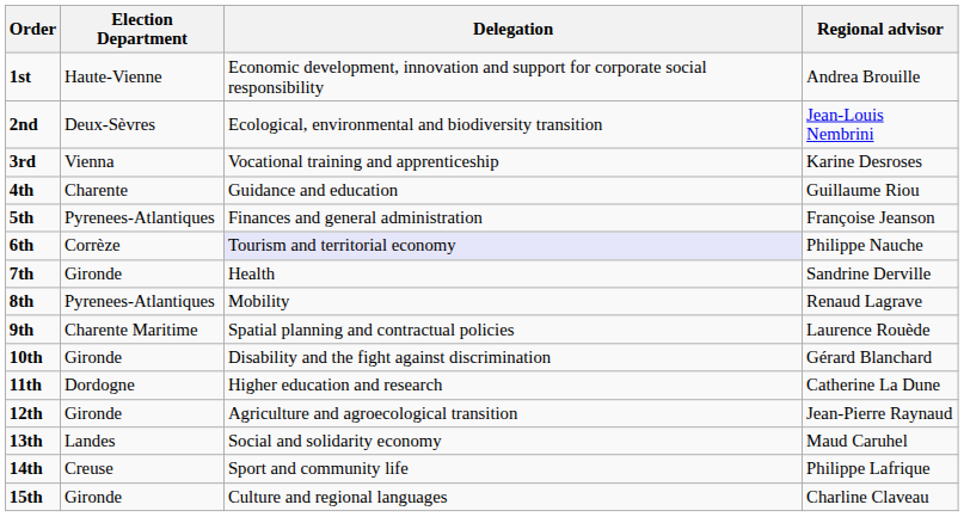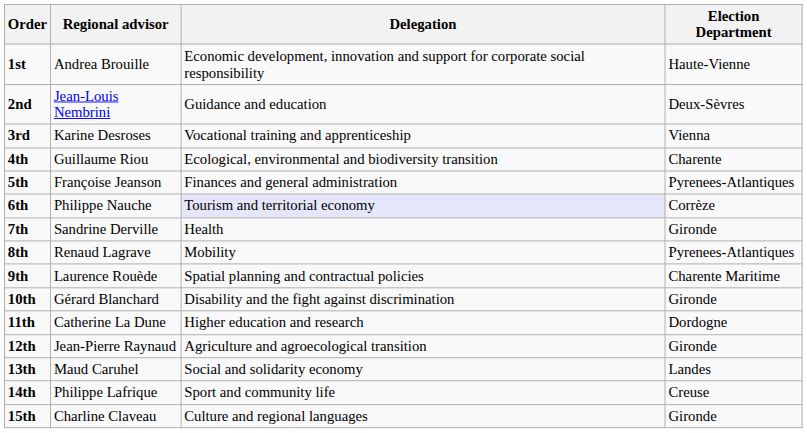columns swapped: Regional advisor <-> Election Department
2nd | Delegation: Ecological, environmental and biodiversity transition -> Guidance and education
4th | Delegation: Guidance and education -> Ecological, environmental and biodiversity transition
